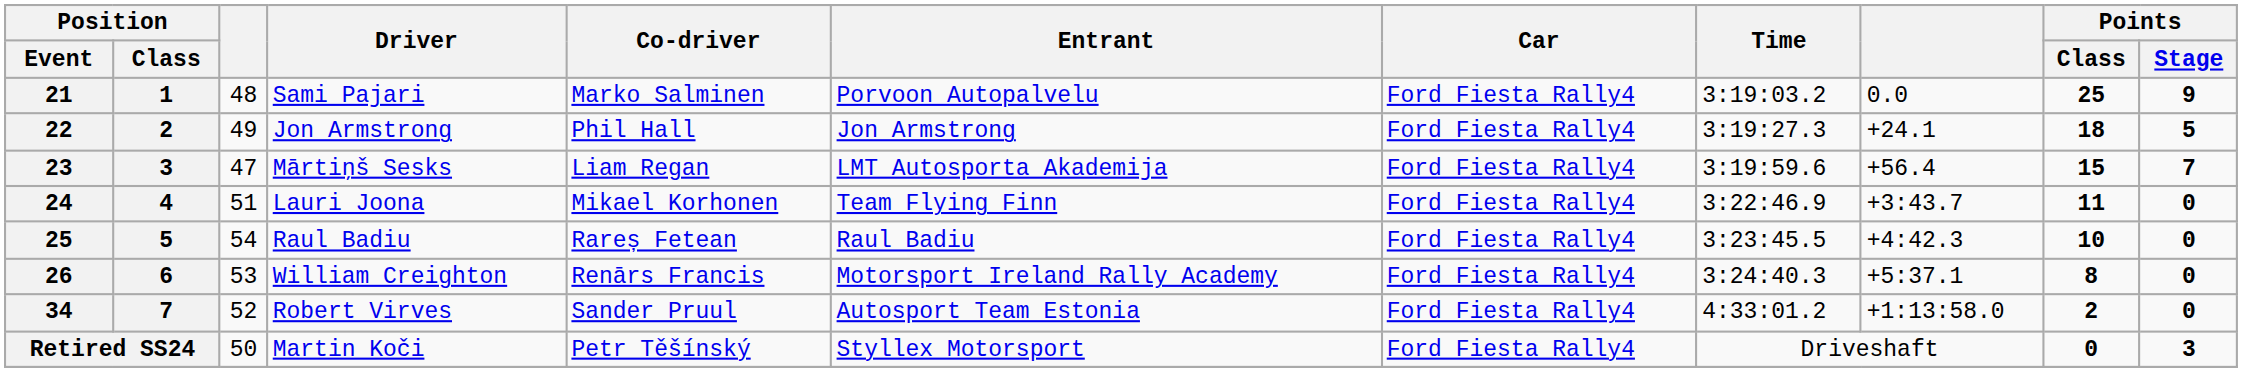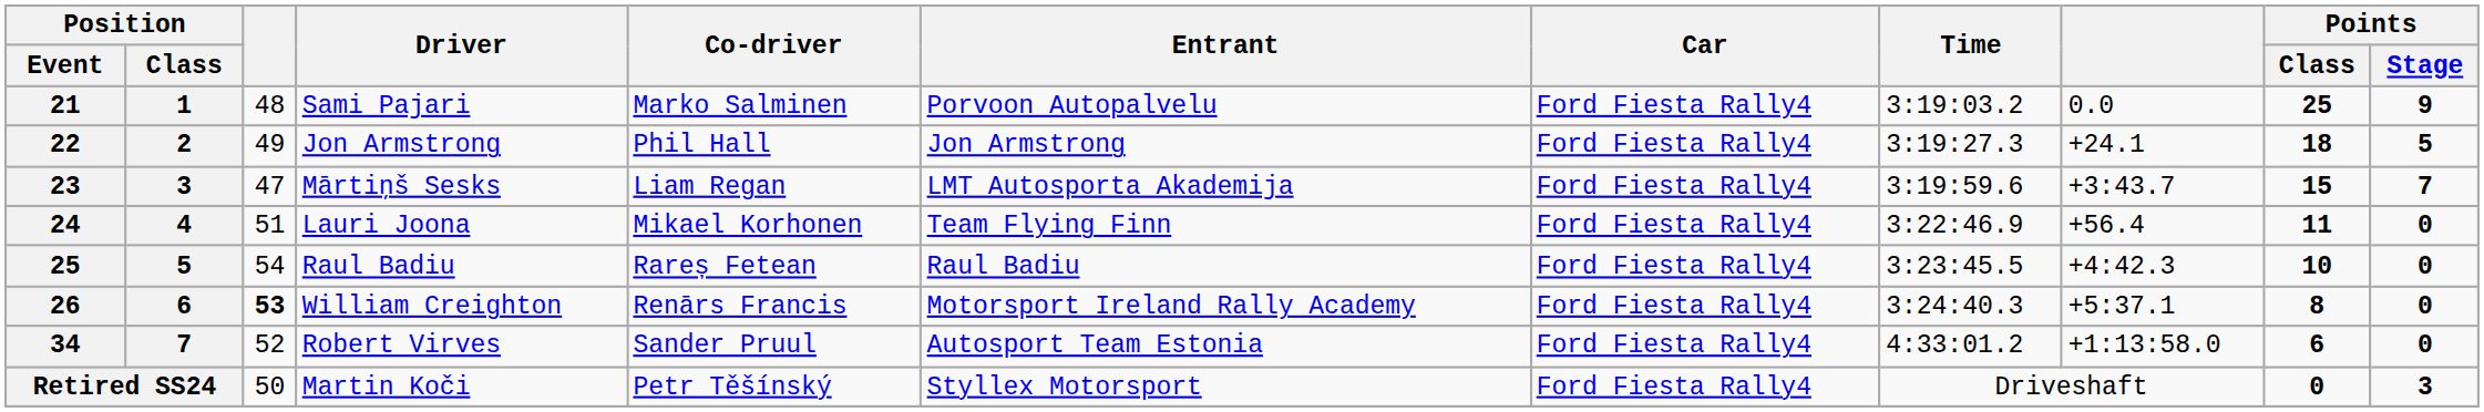23 | column 9: +56.4 -> +3:43.7
24 | column 9: +3:43.7 -> +56.4
26 | column 3: normal -> bold
34 | Points / Class: 2 -> 6
